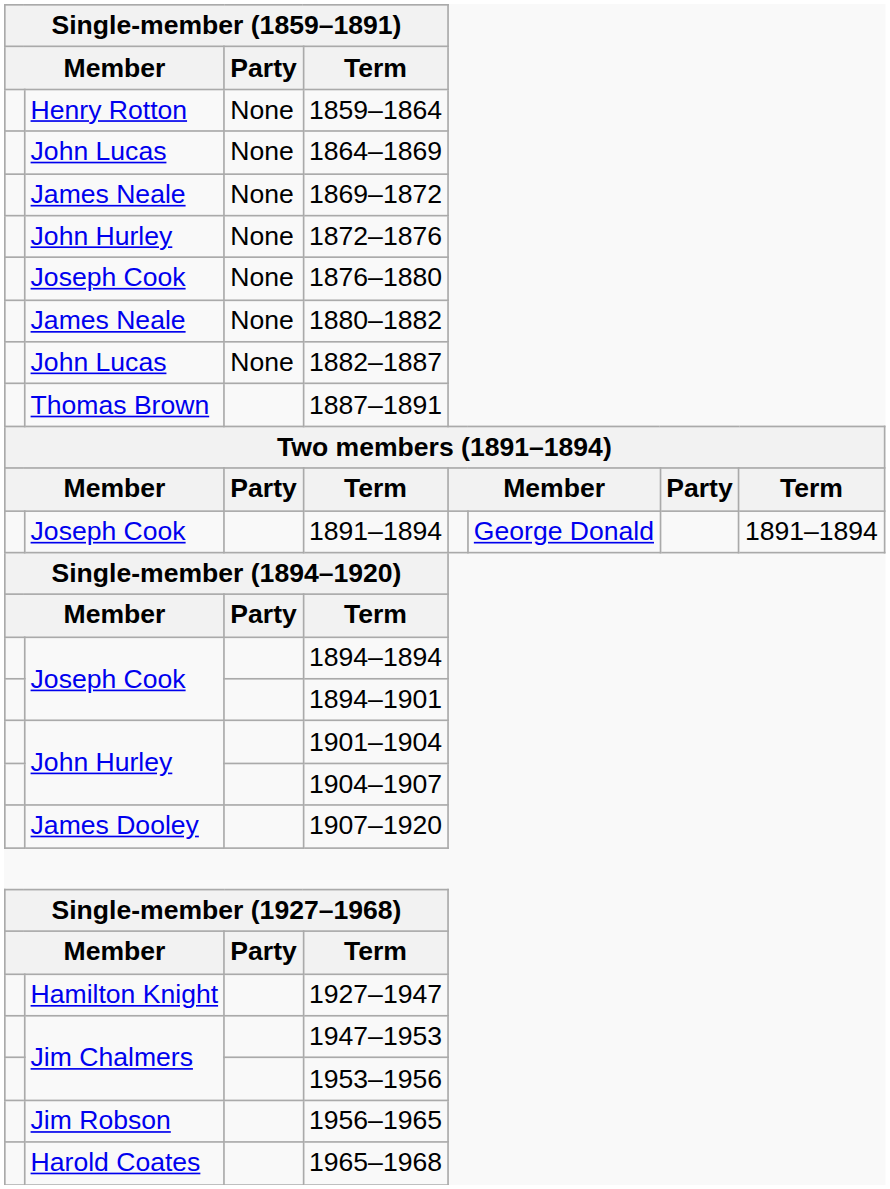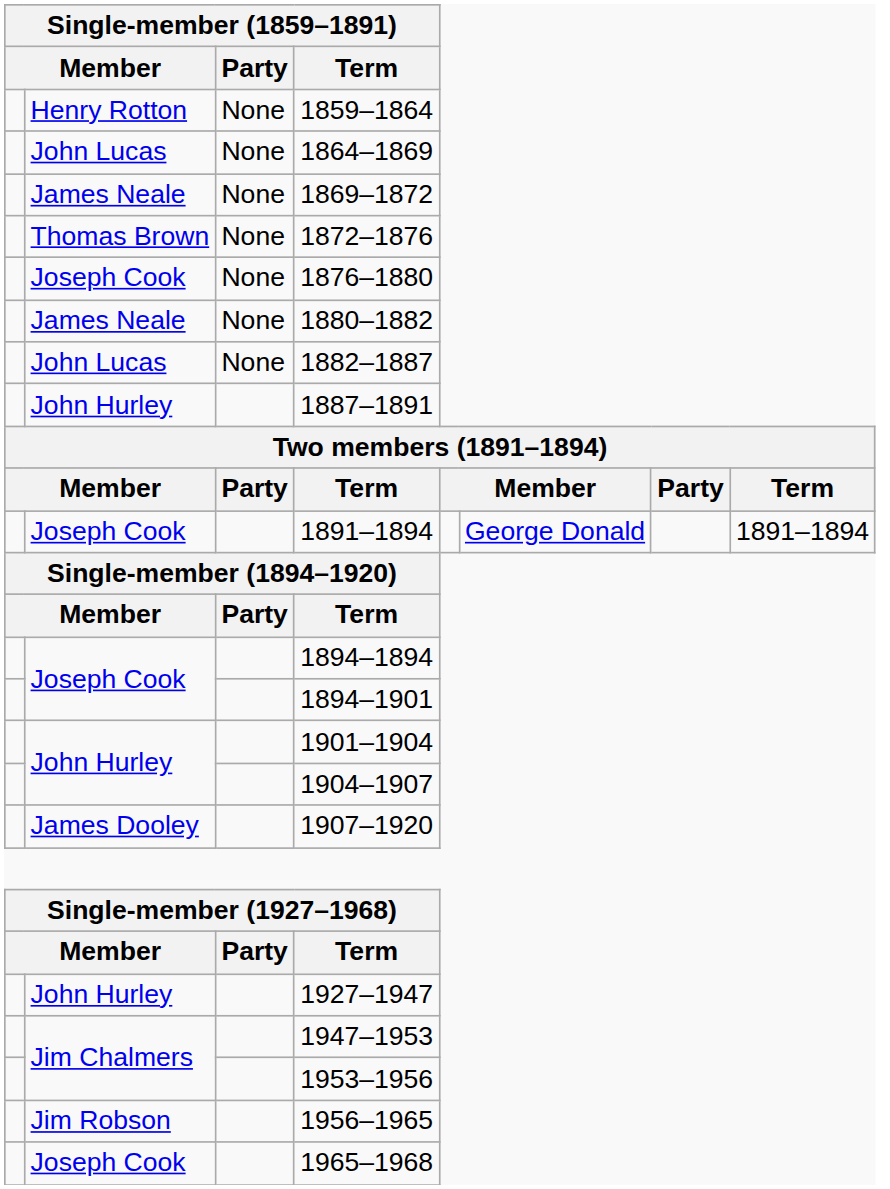1872–1876 | column 2: John Hurley -> Thomas Brown
1887–1891 | column 2: Thomas Brown -> John Hurley
1927–1947 | column 2: Hamilton Knight -> John Hurley
1965–1968 | column 2: Harold Coates -> Joseph Cook
